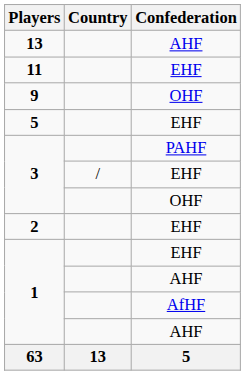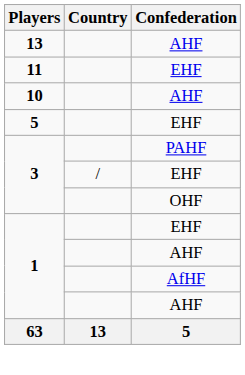+ row: 10 | AHF
- row: 9 | OHF
- row: 2 | EHF
